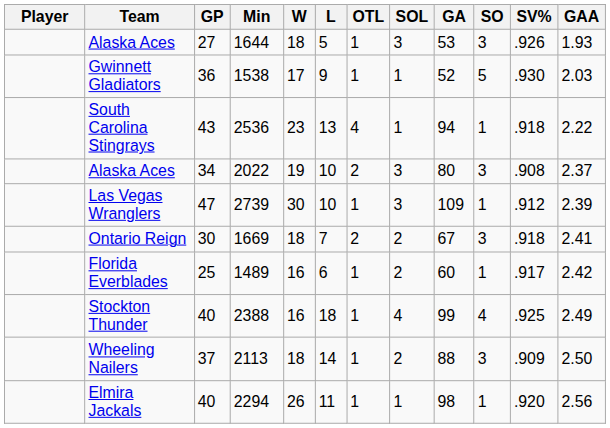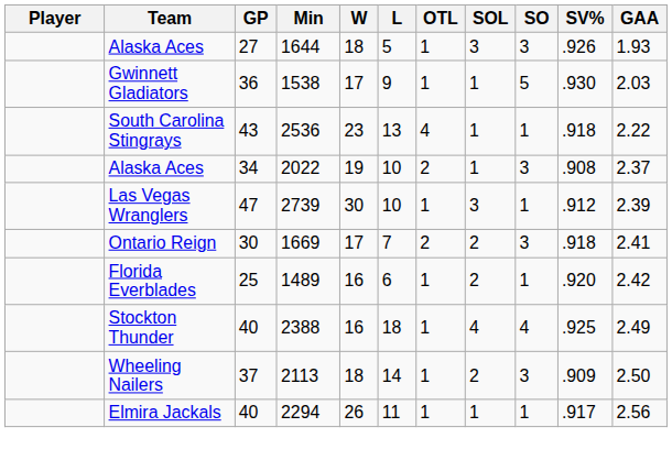- column: GA | 53 | 52 | 94 | 80 | 109 | 67 | 60 | 99 | 88 | 98
Alaska Aces / 2022 | SOL: 3 -> 1
Ontario Reign | W: 18 -> 17
Florida Everblades | SV%: .917 -> .920
Elmira Jackals | SV%: .920 -> .917
